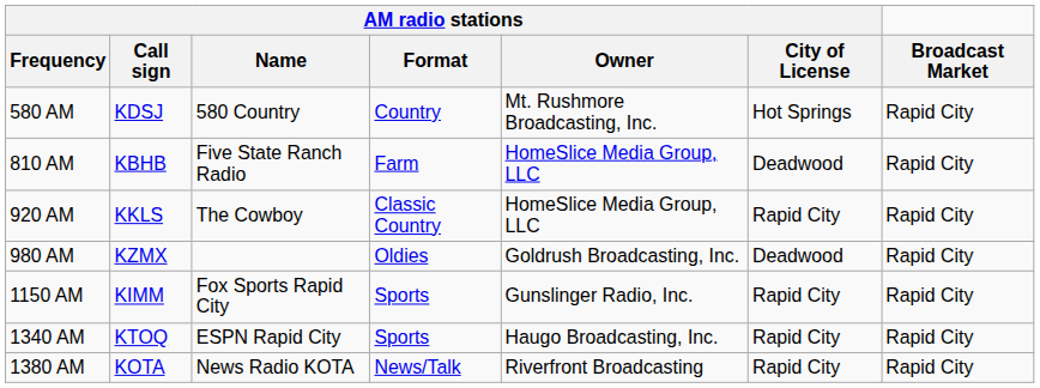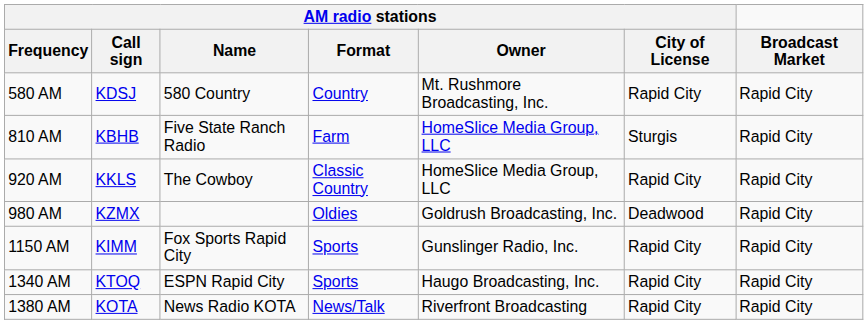580 AM | AM radio stations / City of License: Hot Springs -> Rapid City
810 AM | AM radio stations / City of License: Deadwood -> Sturgis
